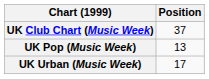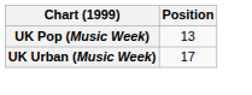- row: UK Club Chart (Music Week) | 37
